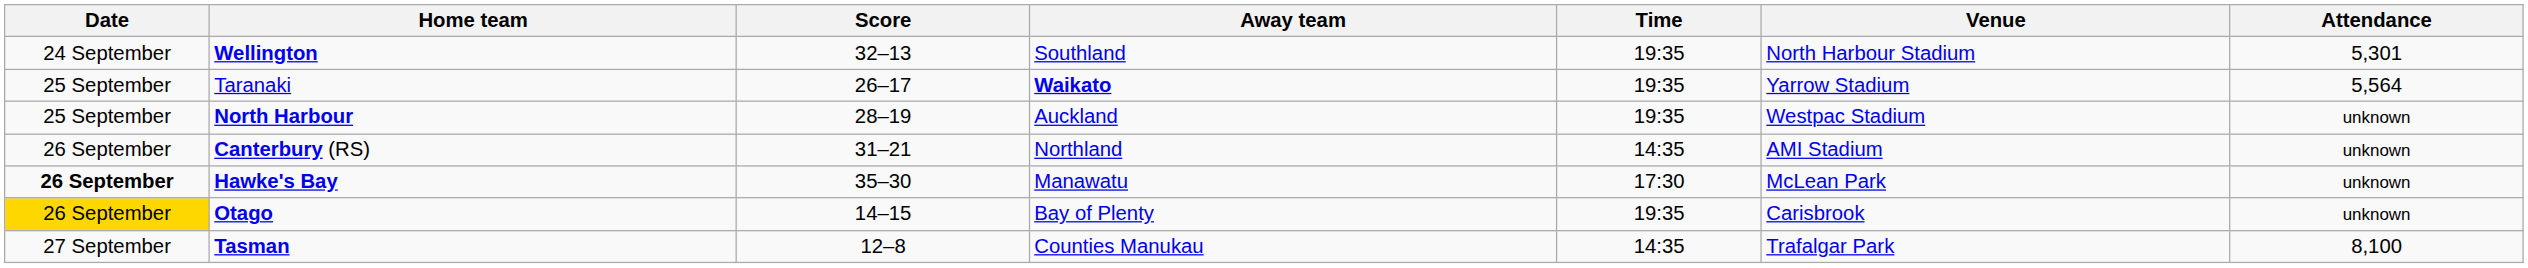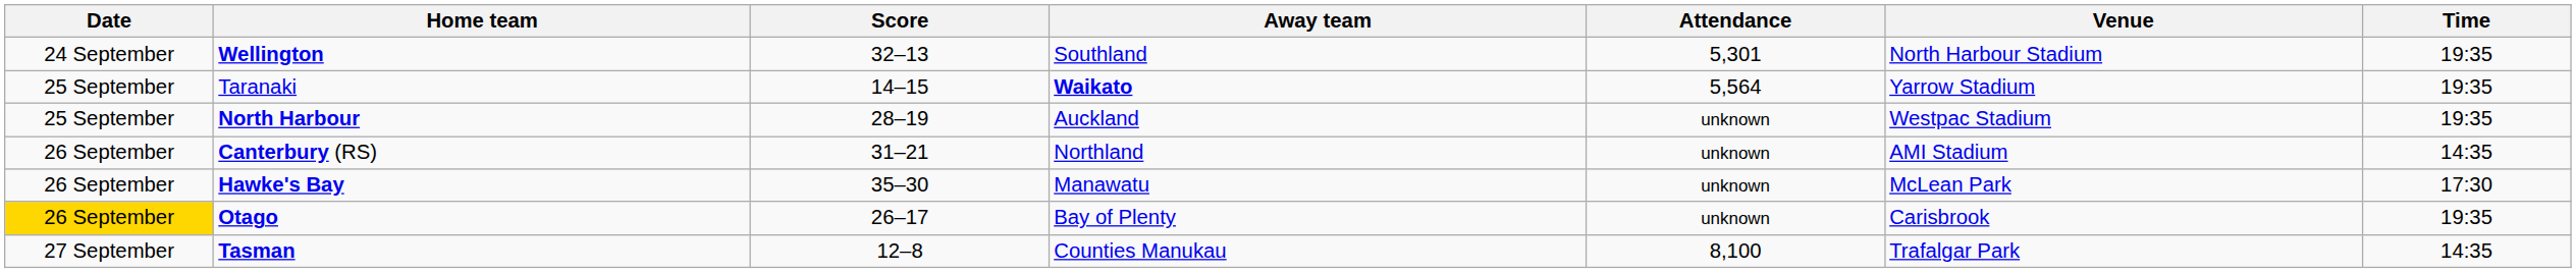columns swapped: Time <-> Attendance
Taranaki | Score: 26–17 -> 14–15
Hawke's Bay | Date: bold -> normal
Otago | Score: 14–15 -> 26–17
